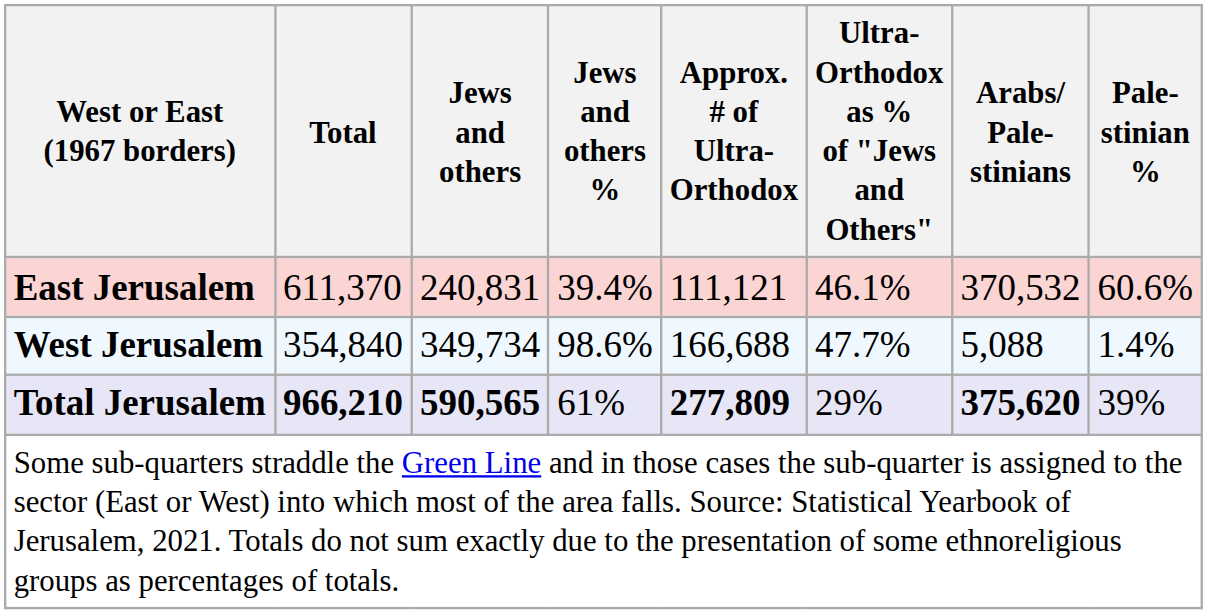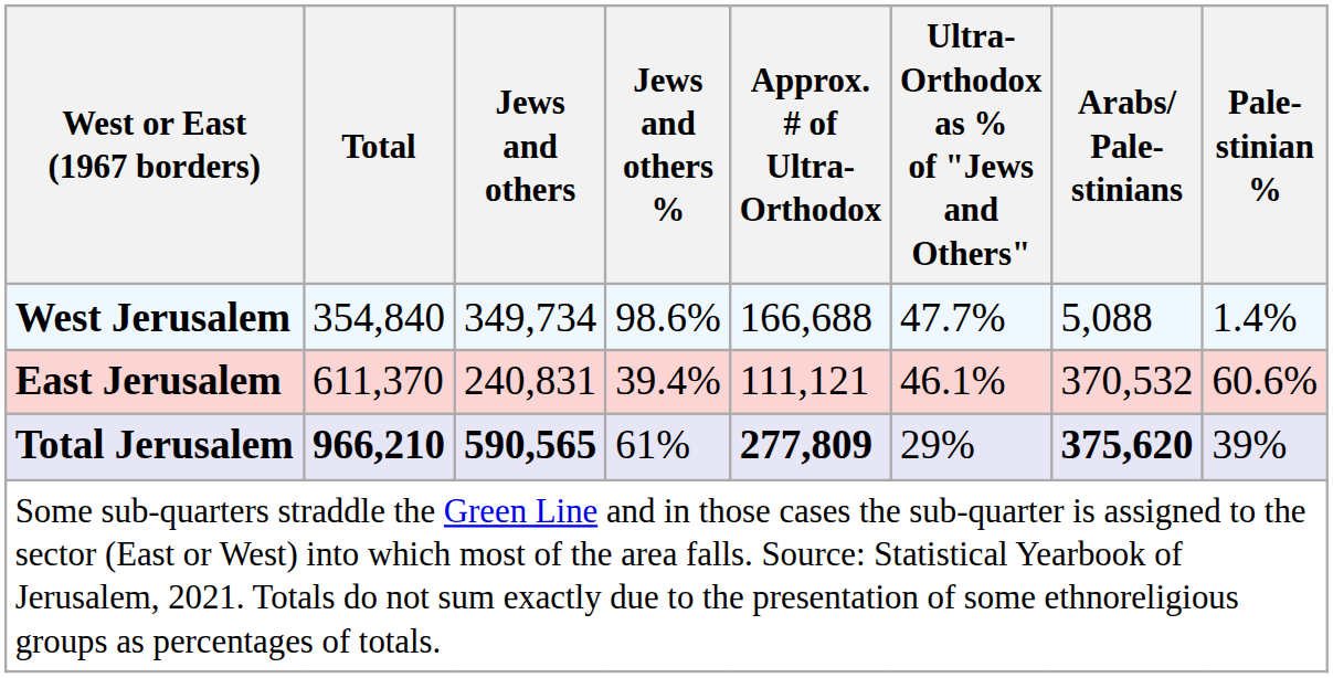rows swapped: East Jerusalem <-> West Jerusalem
